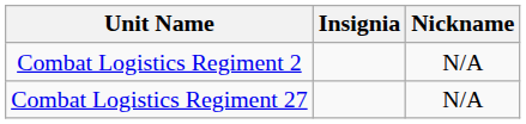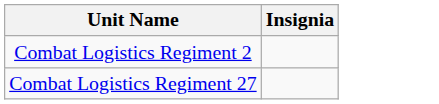- column: Nickname | N/A | N/A
